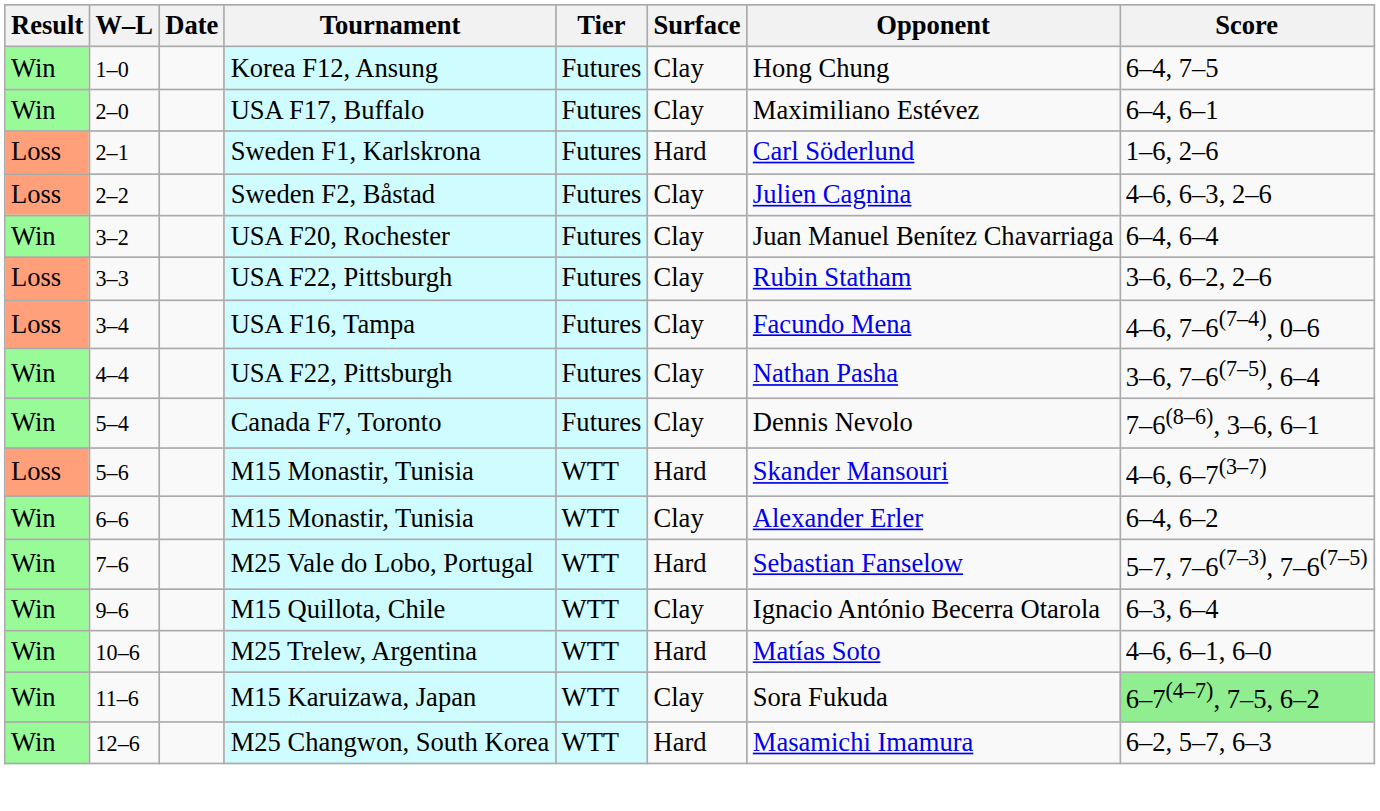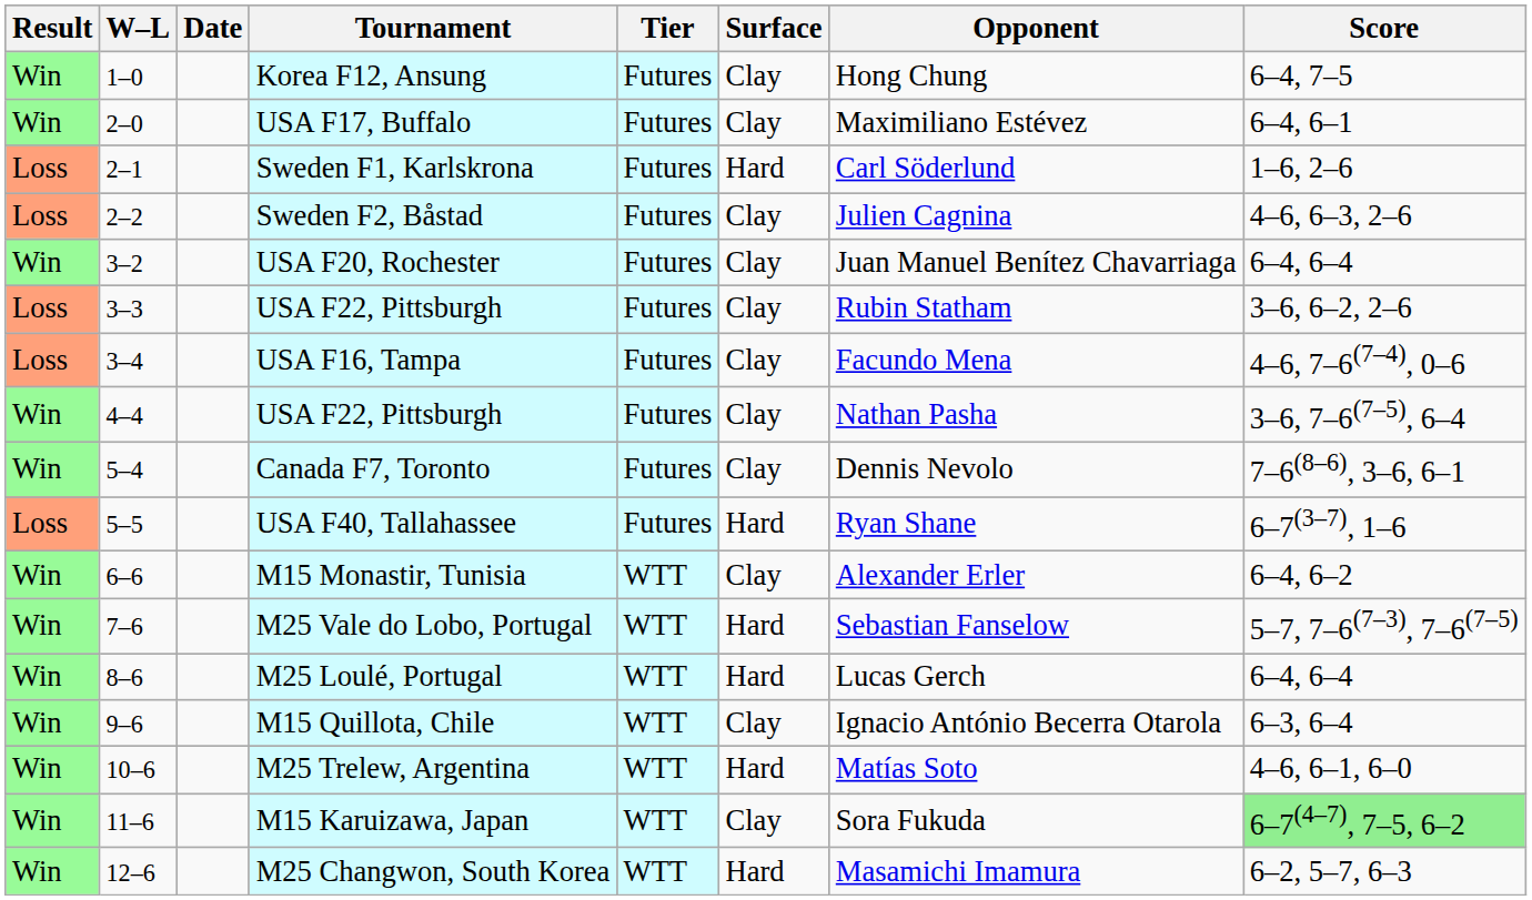+ row: Loss | 5–5 | USA F40, Tallahassee | Futures | Hard | Ryan Shane | 6–7(3–7), 1–6
- row: Loss | 5–6 | M15 Monastir, Tunisia | WTT | Hard | Skander Mansouri | 4–6, 6–7(3–7)
+ row: Win | 8–6 | M25 Loulé, Portugal | WTT | Hard | Lucas Gerch | 6–4, 6–4
